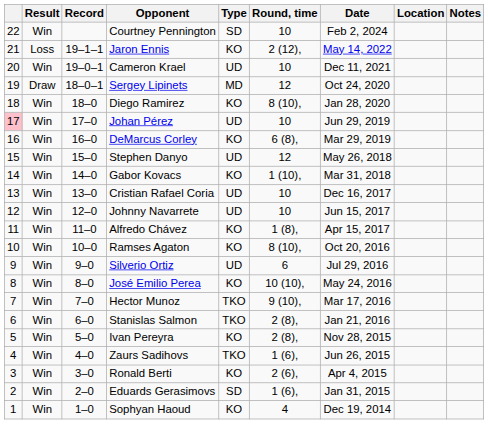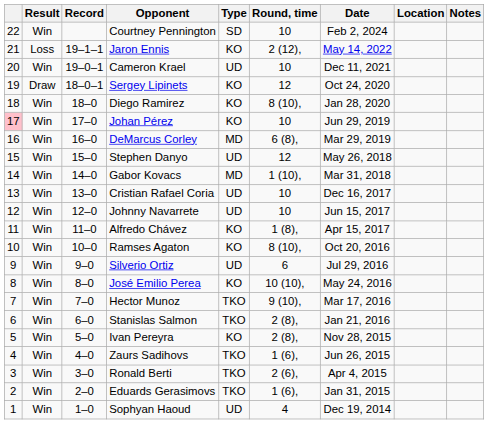Sergey Lipinets | Type: MD -> KO
Johan Pérez | Type: UD -> KO
DeMarcus Corley | Type: KO -> MD
Gabor Kovacs | Type: KO -> MD
Ronald Berti | Type: KO -> TKO
Eduards Gerasimovs | Type: SD -> TKO
Sophyan Haoud | Type: KO -> UD
